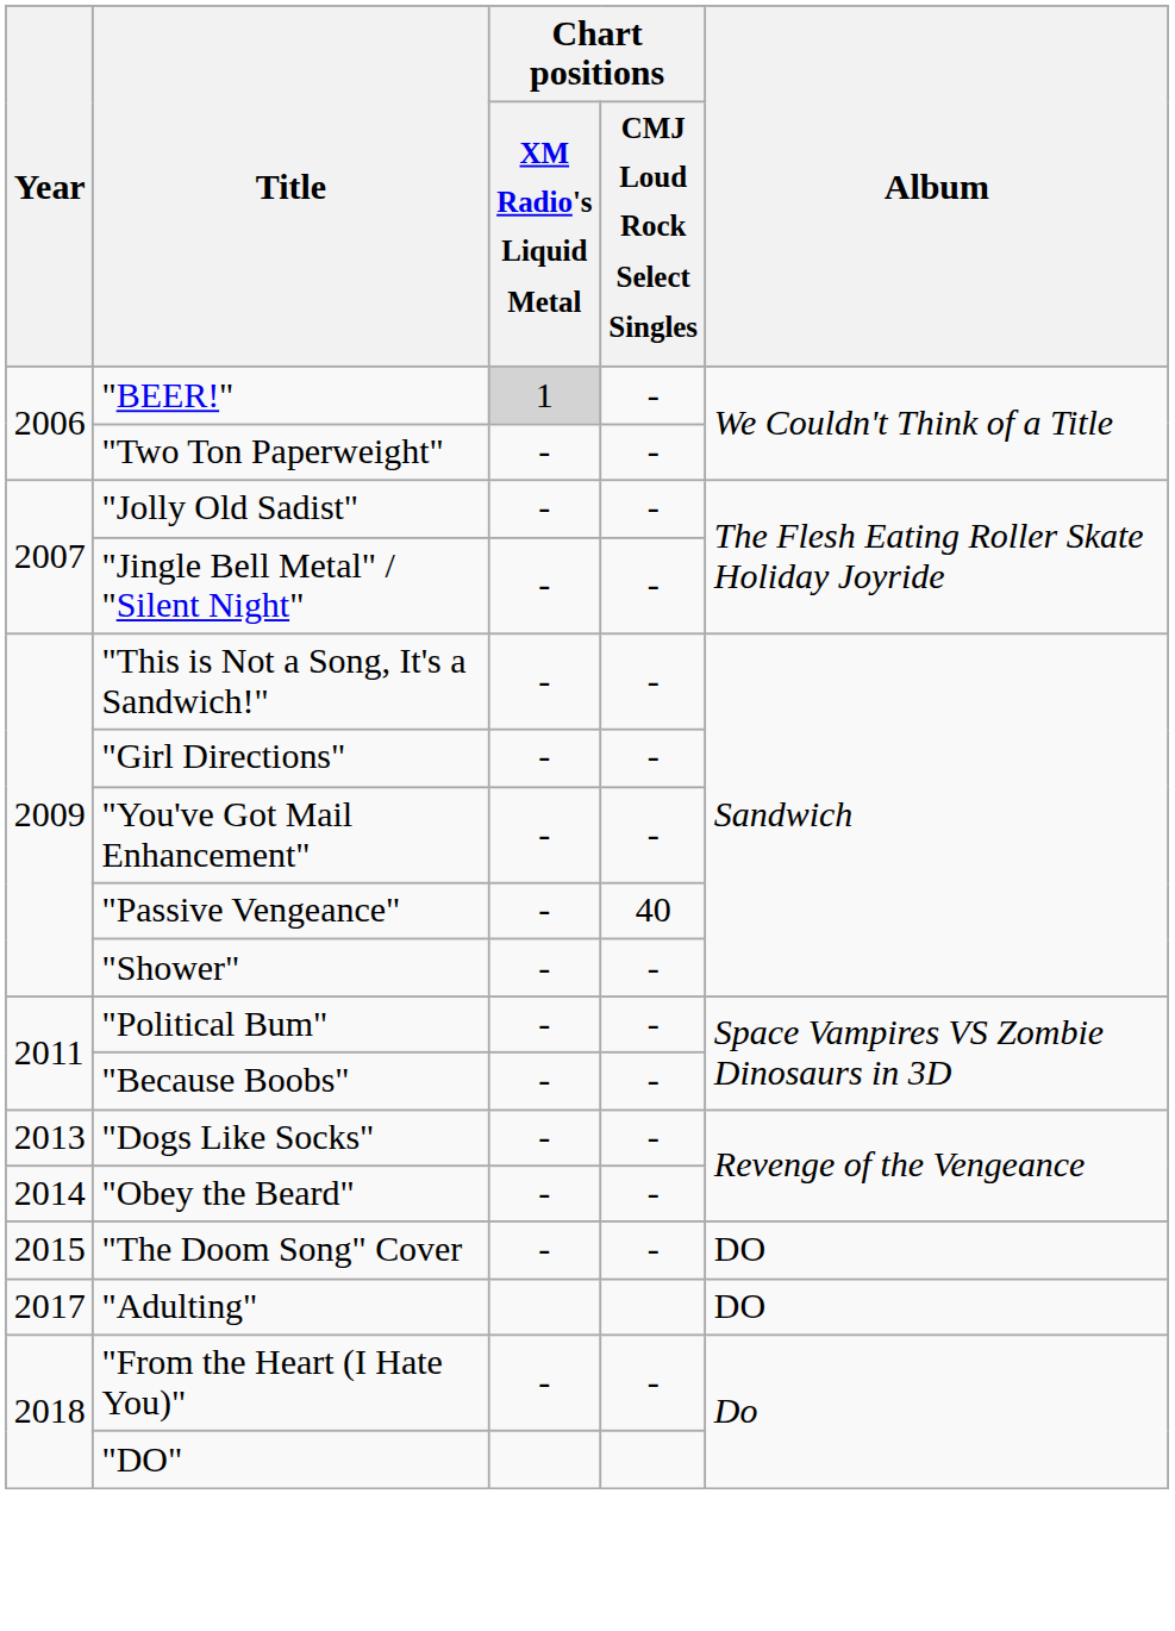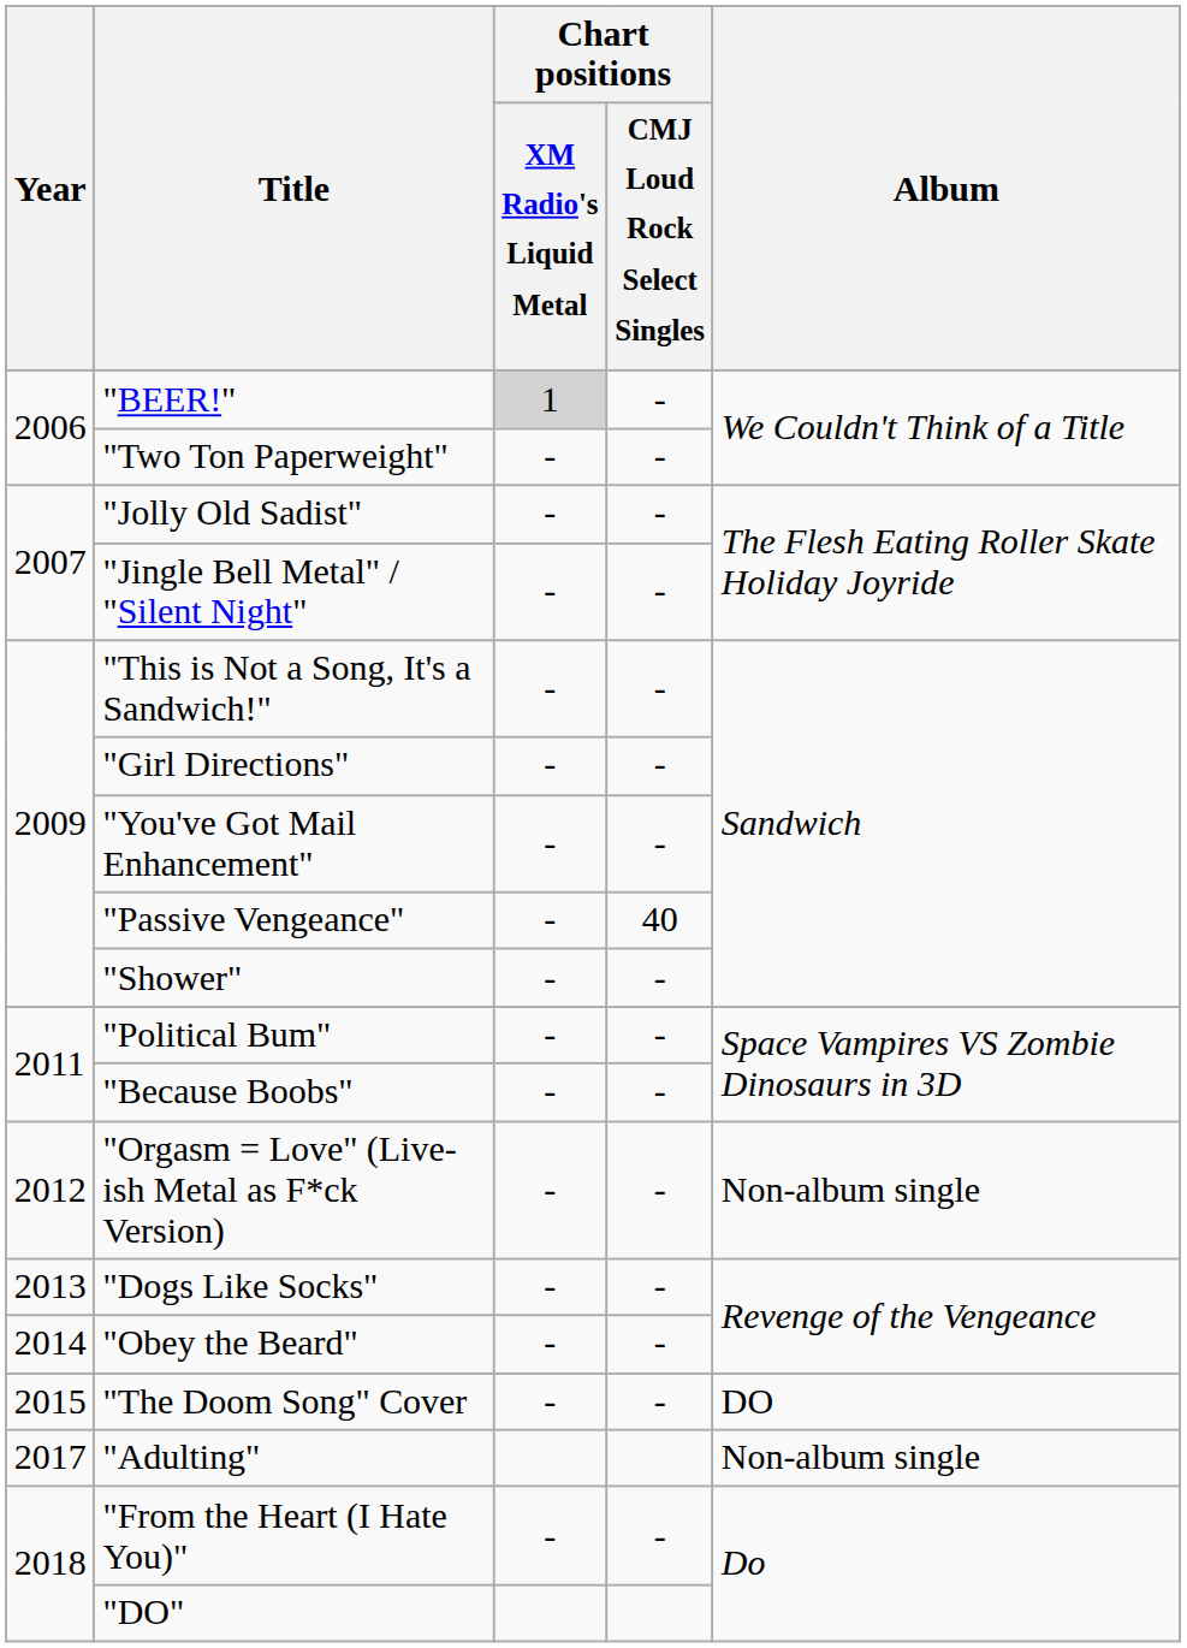+ row: 2012 | "Orgasm = Love" (Live-ish Metal as F*ck Version) | - | - | Non-album single
"Adulting" | Album: DO -> Non-album single
